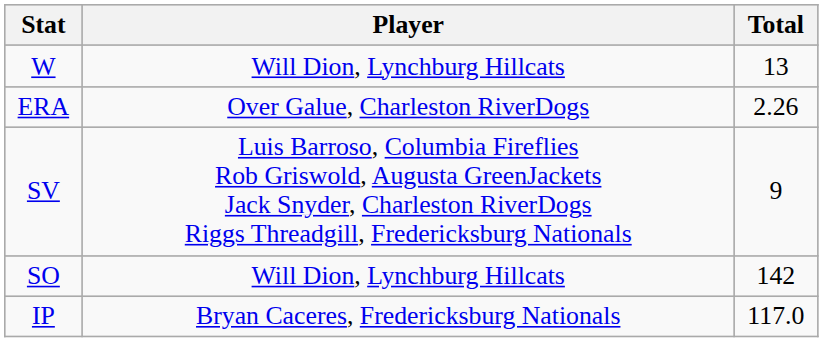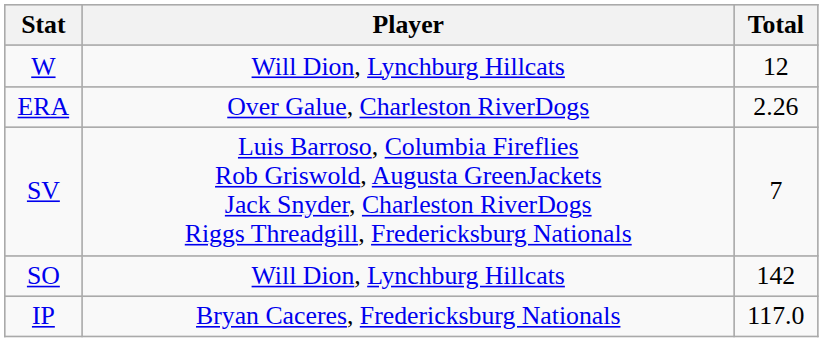W | Total: 13 -> 12
SV | Total: 9 -> 7
